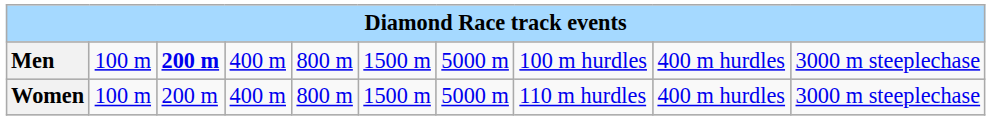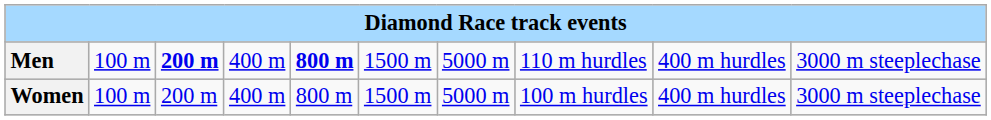Men | column 5: normal -> bold
Men | column 8: 100 m hurdles -> 110 m hurdles
Women | column 8: 110 m hurdles -> 100 m hurdles
